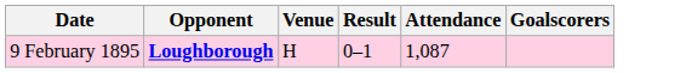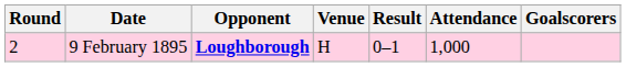+ column: Round | 2
9 February 1895 | Attendance: 1,087 -> 1,000
